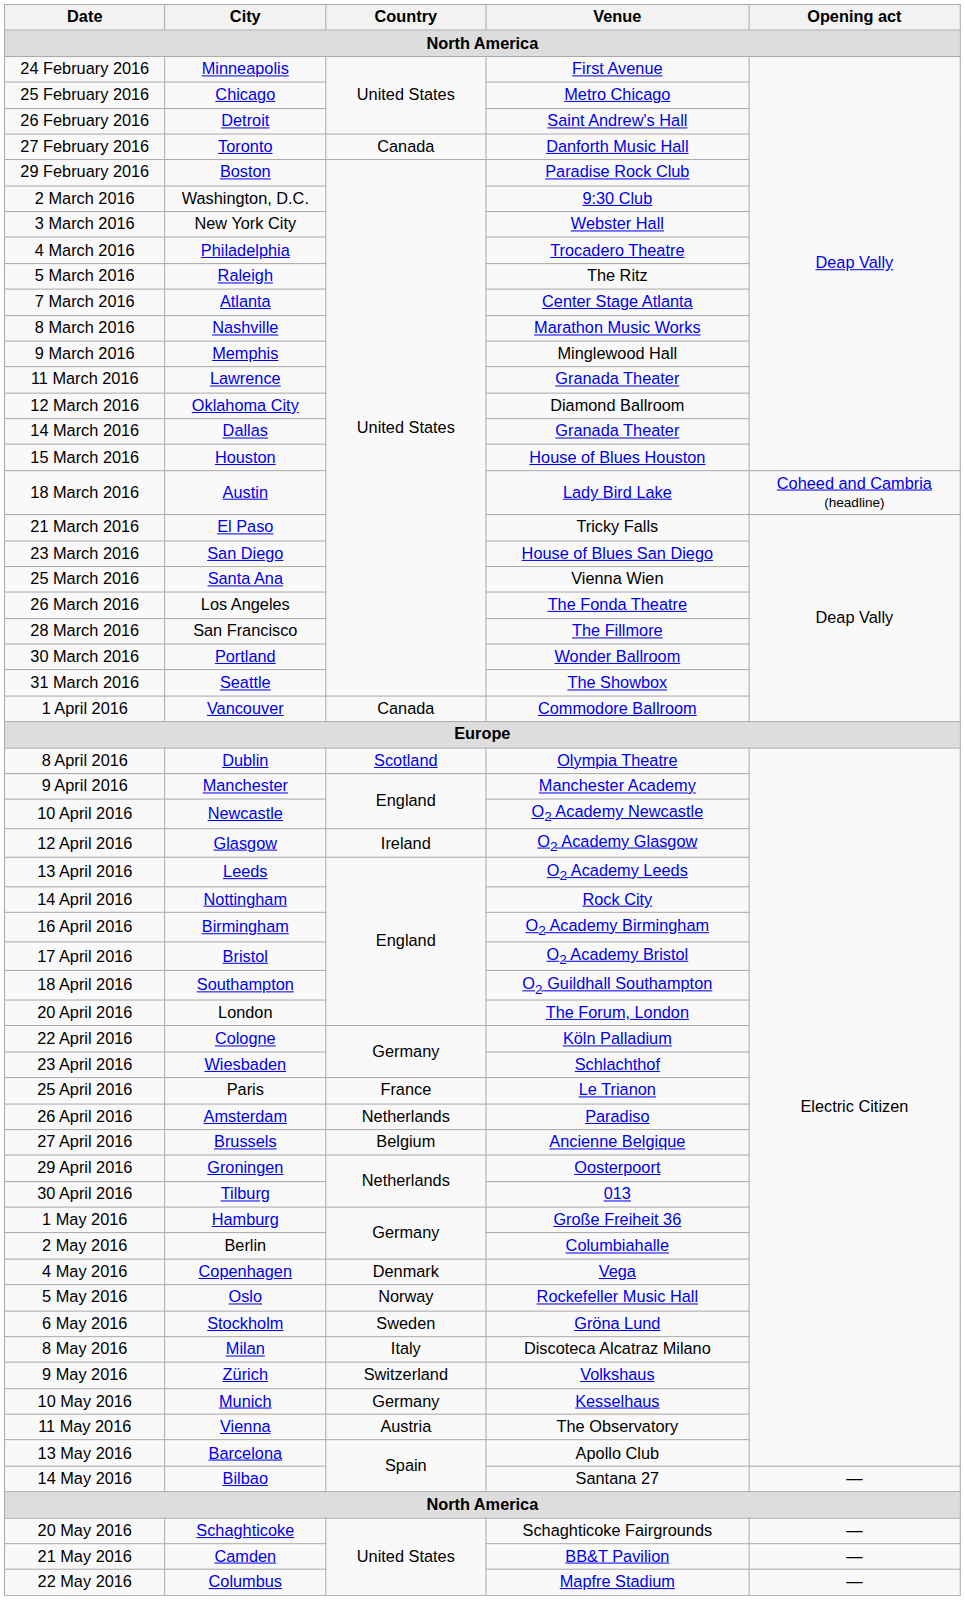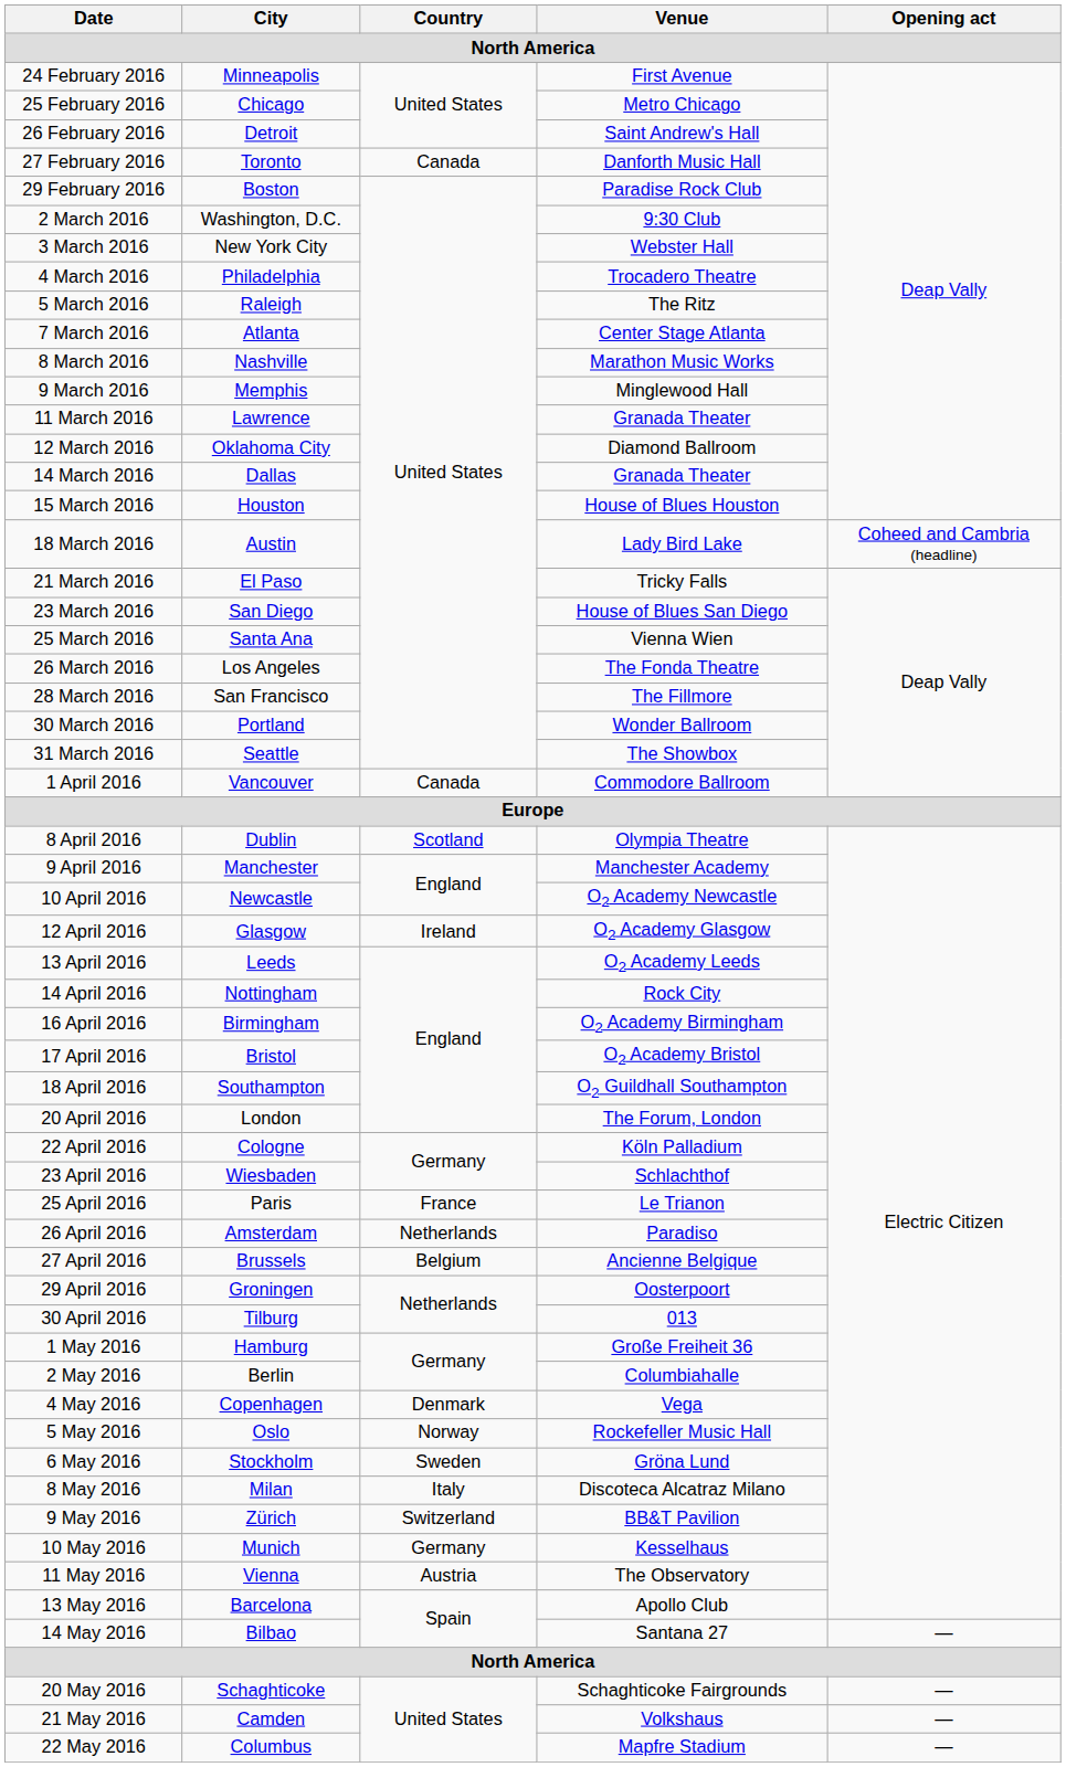9 May 2016 | Venue: Volkshaus -> BB&T Pavilion
21 May 2016 | Venue: BB&T Pavilion -> Volkshaus
